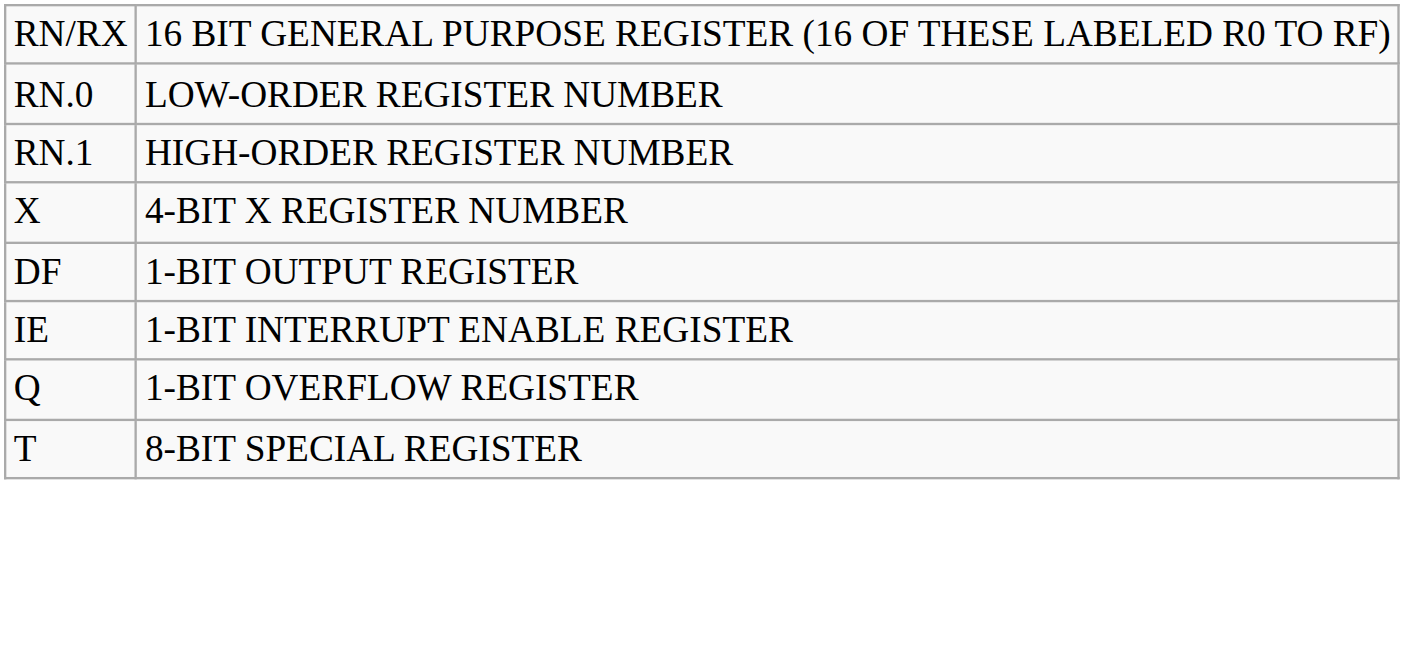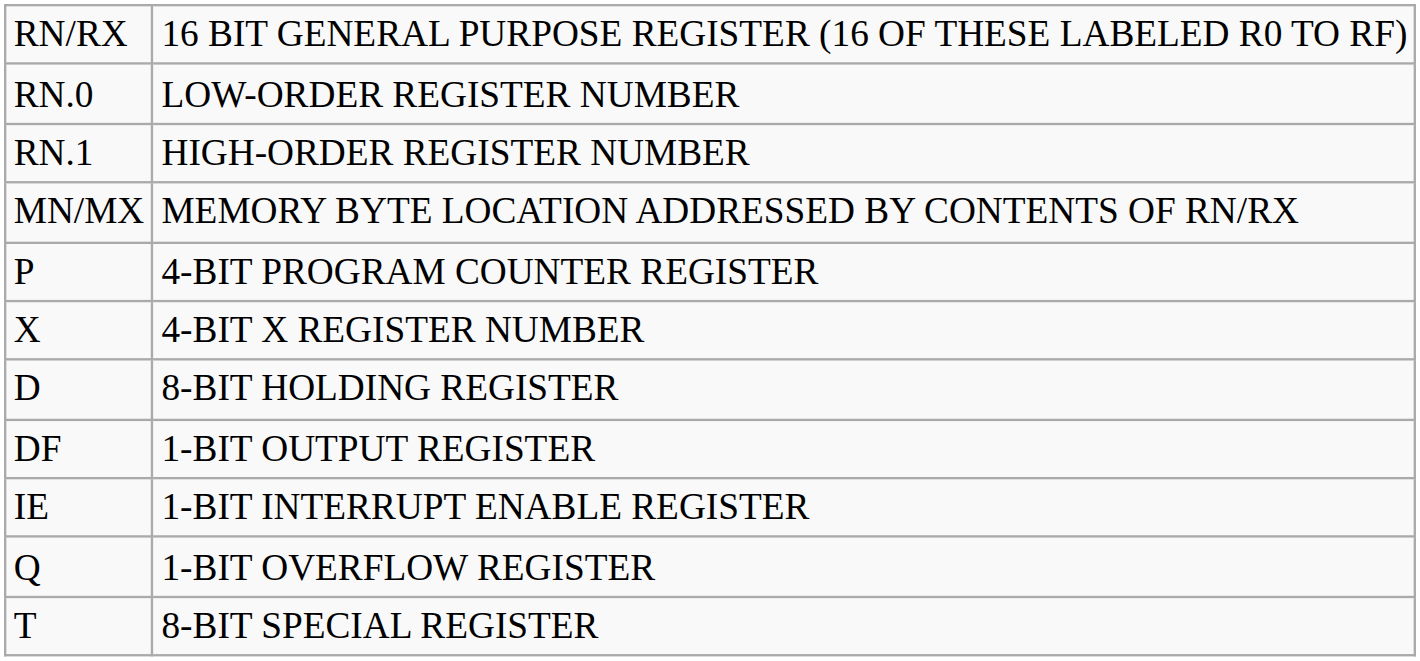+ row: MN/MX | MEMORY BYTE LOCATION ADDRESSED BY CONTENTS OF RN/RX
+ row: P | 4-BIT PROGRAM COUNTER REGISTER
+ row: D | 8-BIT HOLDING REGISTER
